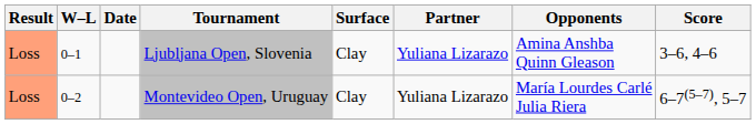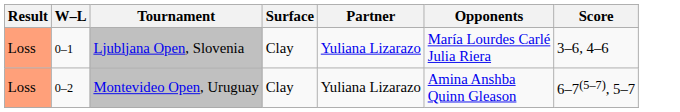- column: Date
Ljubljana Open, Slovenia | Opponents: Amina Anshba Quinn Gleason -> María Lourdes Carlé Julia Riera
Montevideo Open, Uruguay | Opponents: María Lourdes Carlé Julia Riera -> Amina Anshba Quinn Gleason
